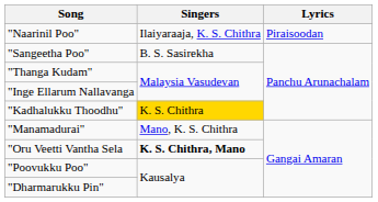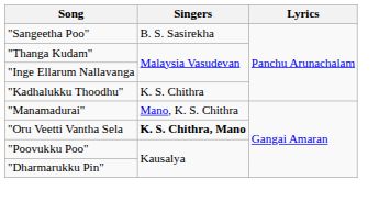- row: "Naarinil Poo" | Ilaiyaraaja, K. S. Chithra | Piraisoodan
"Kadhalukku Thoodhu" | Singers: gold background -> no background
